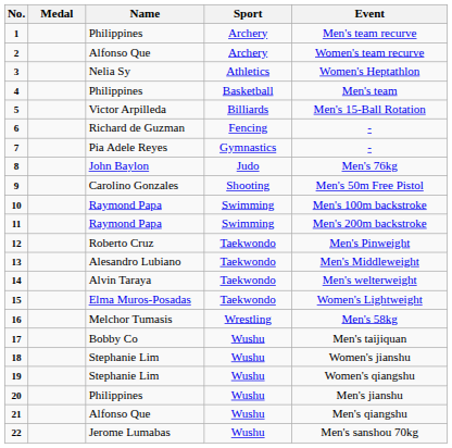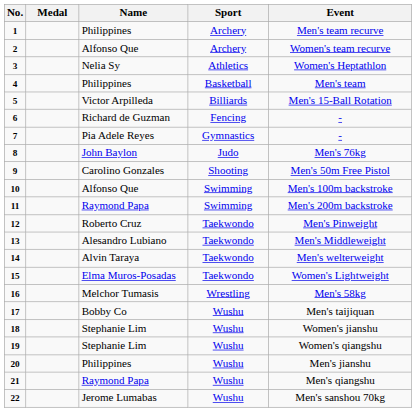10 | Name: Raymond Papa -> Alfonso Que
21 | Name: Alfonso Que -> Raymond Papa
